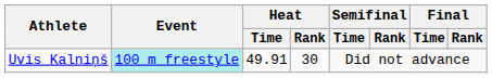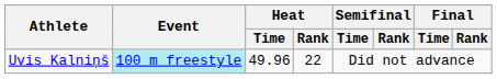Uvis Kalniņš | Heat / Time: 49.91 -> 49.96
Uvis Kalniņš | Heat / Rank: 30 -> 22
